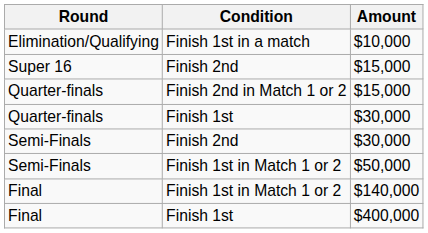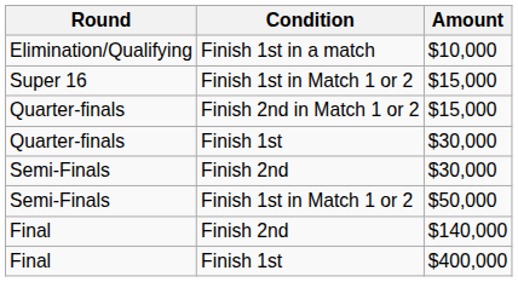Super 16 / $15,000 | Condition: Finish 2nd -> Finish 1st in Match 1 or 2
$140,000 | Condition: Finish 1st in Match 1 or 2 -> Finish 2nd
